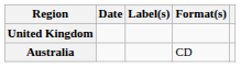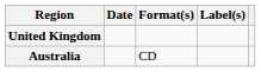columns swapped: Format(s) <-> Label(s)
